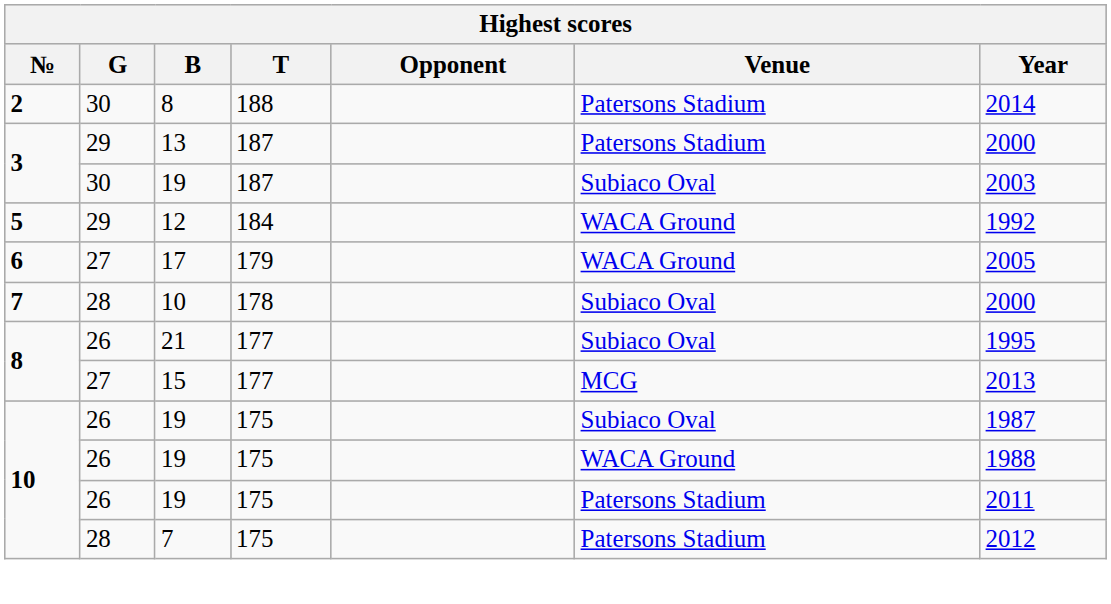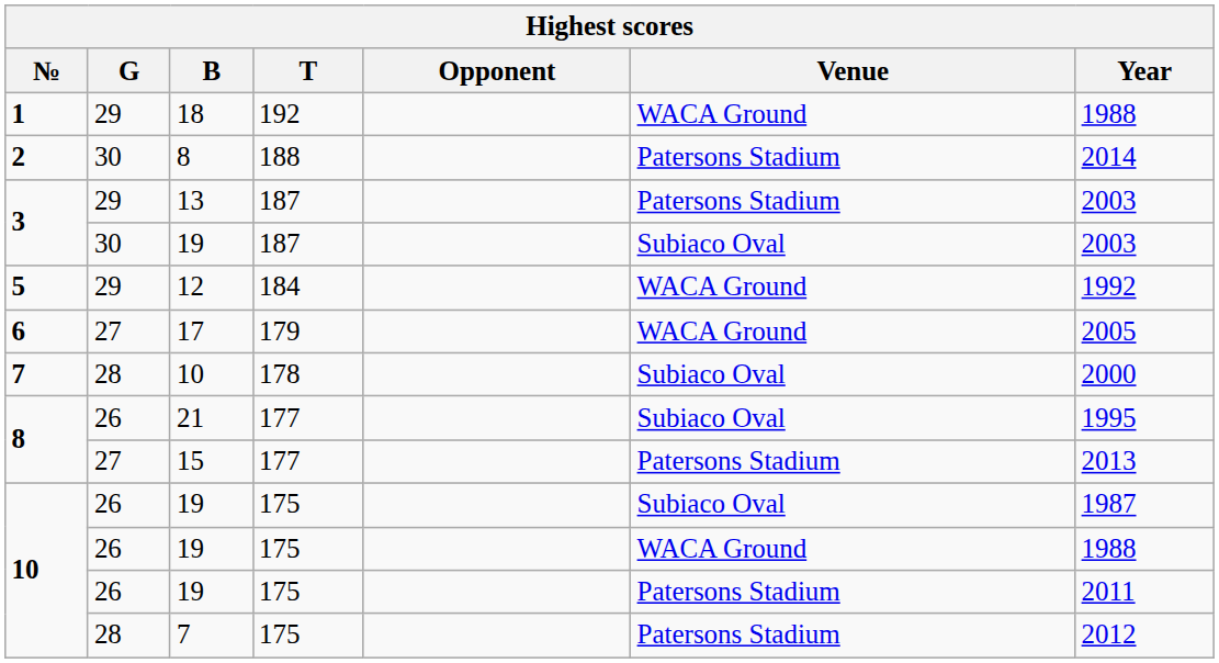+ row: 1 | 29 | 18 | 192 | WACA Ground | 1988
13 | Year: 2000 -> 2003
15 | Venue: MCG -> Patersons Stadium
